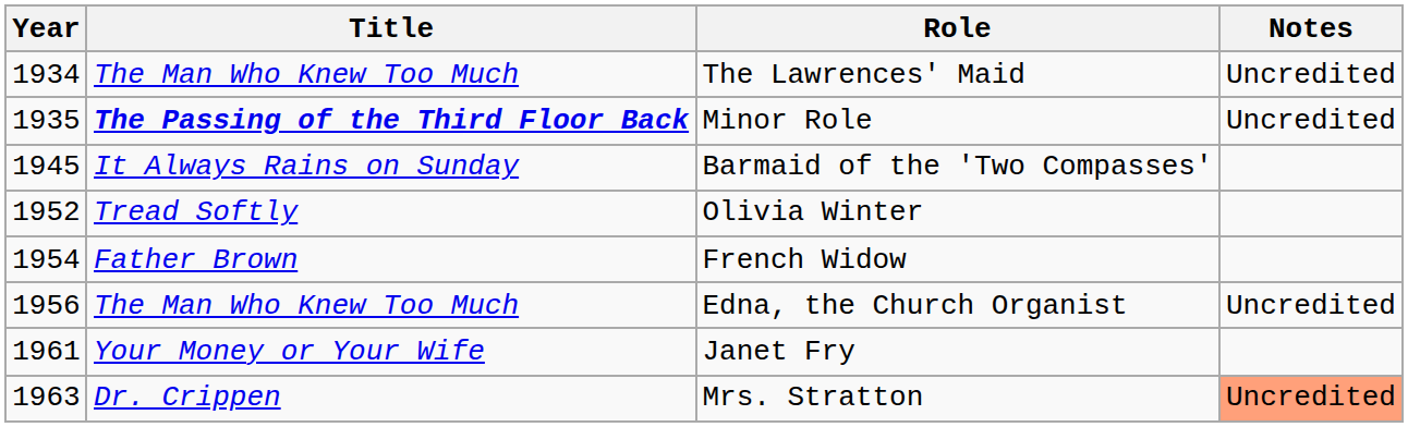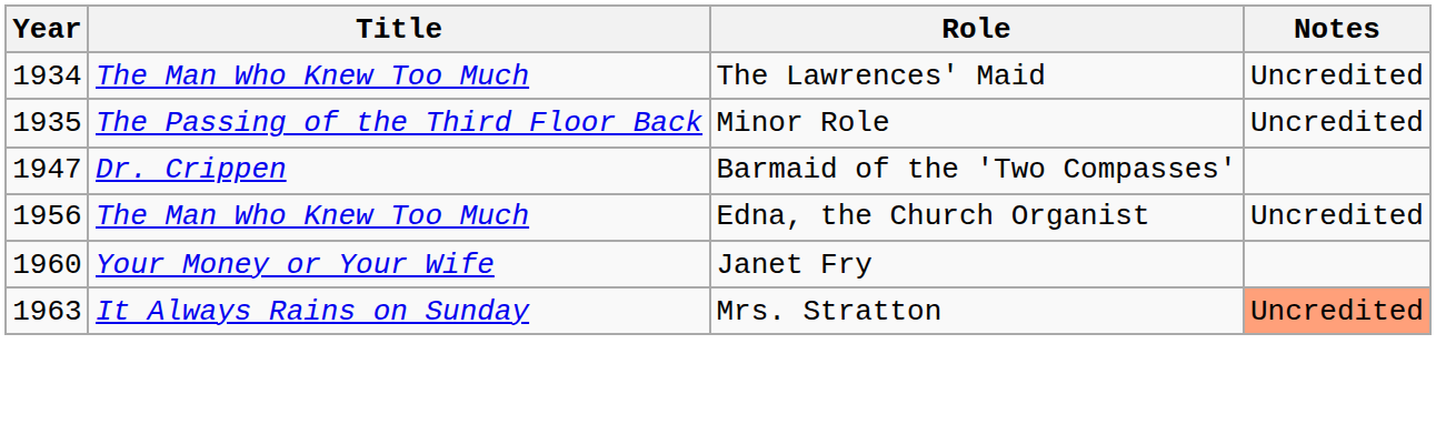Minor Role | Title: bold -> normal
Barmaid of the 'Two Compasses' | Year: 1945 -> 1947
Barmaid of the 'Two Compasses' | Title: It Always Rains on Sunday -> Dr. Crippen
- row: 1952 | Tread Softly | Olivia Winter
- row: 1954 | Father Brown | French Widow
Janet Fry | Year: 1961 -> 1960
Mrs. Stratton | Title: Dr. Crippen -> It Always Rains on Sunday
